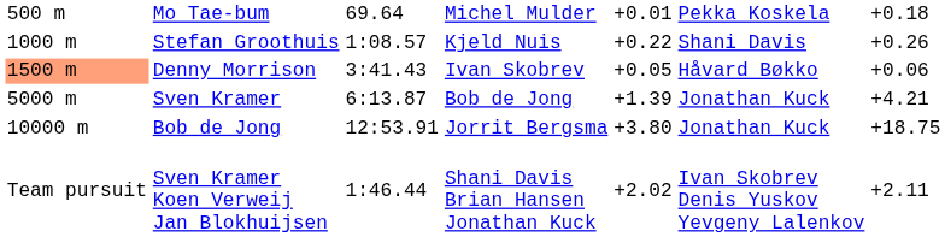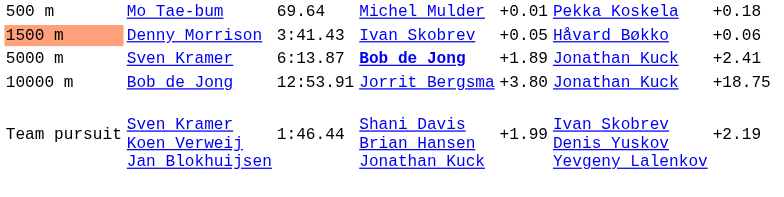- row: 1000 m | Stefan Groothuis | 1:08.57 | Kjeld Nuis | +0.22 | Shani Davis | +0.26
Sven Kramer | column 4: normal -> bold
Sven Kramer | column 5: +1.39 -> +1.89
Sven Kramer | column 7: +4.21 -> +2.41
Sven Kramer Koen Verweij Jan Blokhuijsen | column 5: +2.02 -> +1.99
Sven Kramer Koen Verweij Jan Blokhuijsen | column 7: +2.11 -> +2.19
